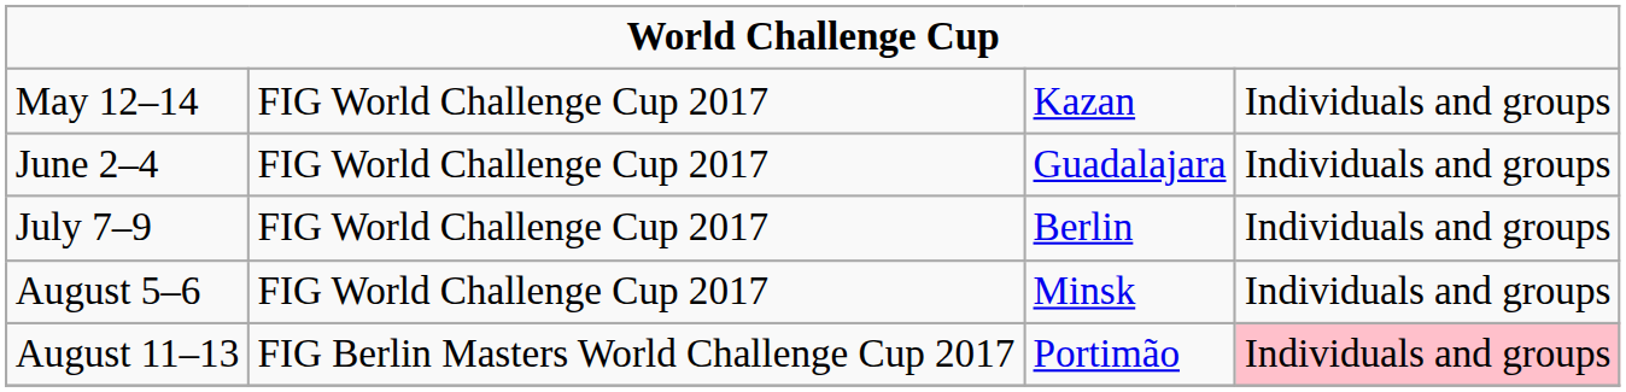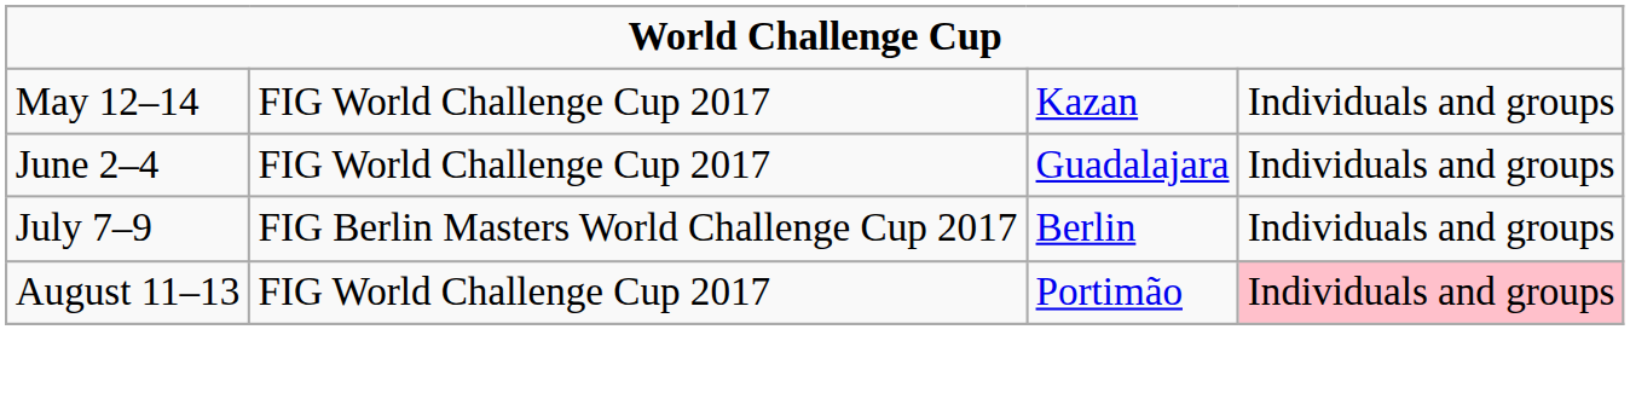July 7–9 | column 2: FIG World Challenge Cup 2017 -> FIG Berlin Masters World Challenge Cup 2017
- row: August 5–6 | FIG World Challenge Cup 2017 | Minsk | Individuals and groups
August 11–13 | column 2: FIG Berlin Masters World Challenge Cup 2017 -> FIG World Challenge Cup 2017
